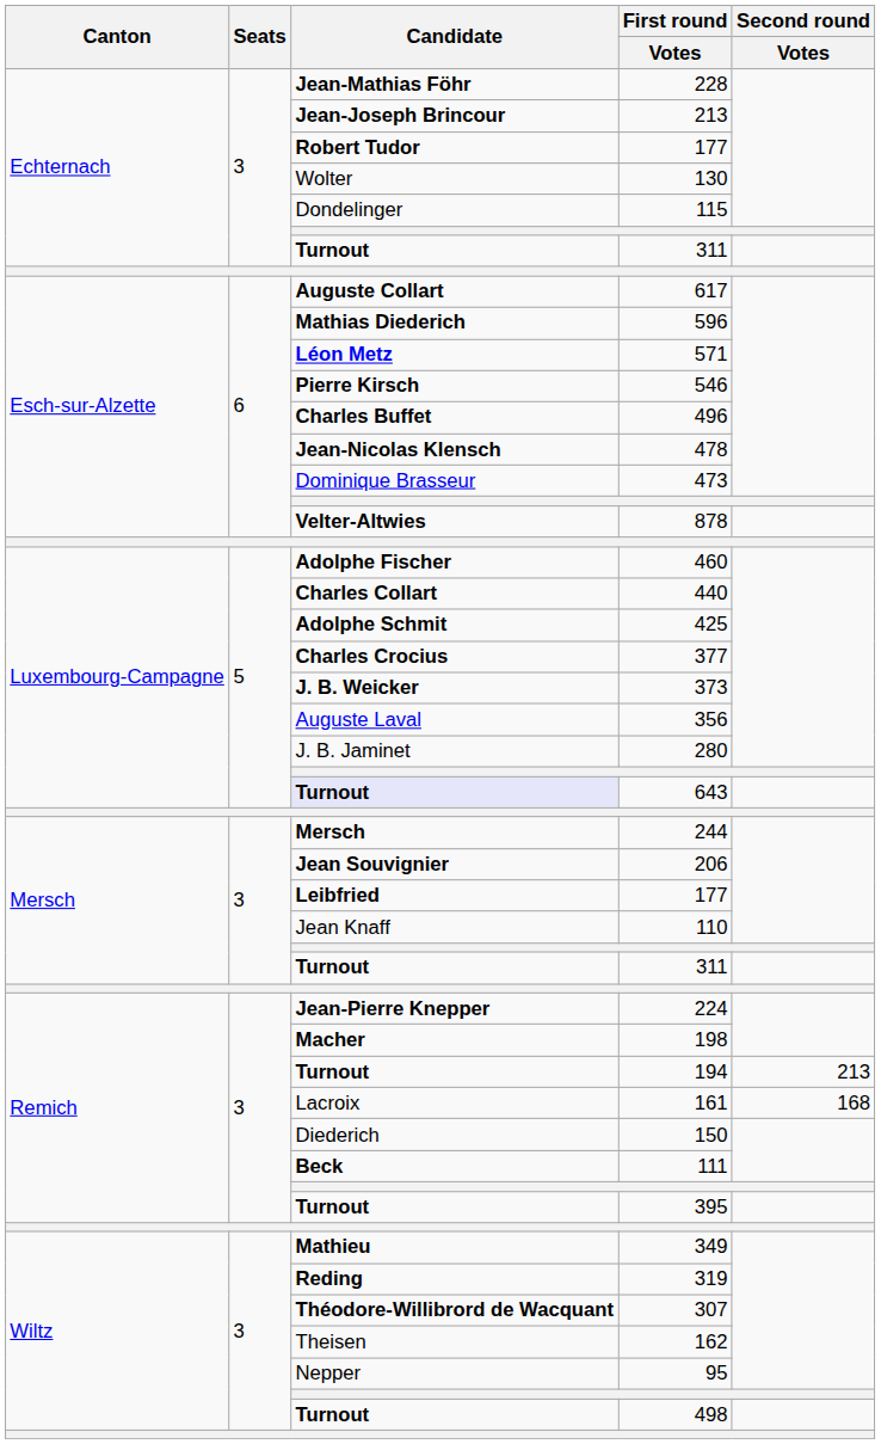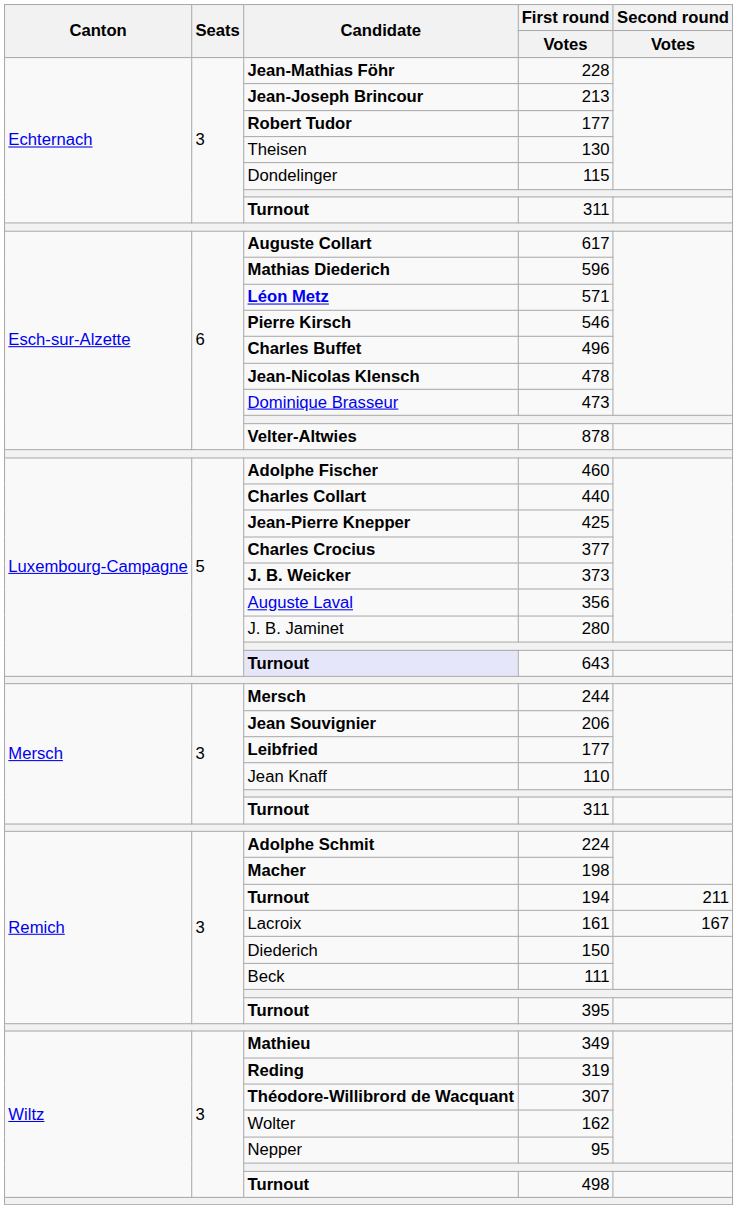130 | Candidate: Wolter -> Theisen
425 | Candidate: Adolphe Schmit -> Jean-Pierre Knepper
224 | Candidate: Jean-Pierre Knepper -> Adolphe Schmit
194 | Second round / Votes: 213 -> 211
161 | Second round / Votes: 168 -> 167
111 | Candidate: bold -> normal
162 | Candidate: Theisen -> Wolter
